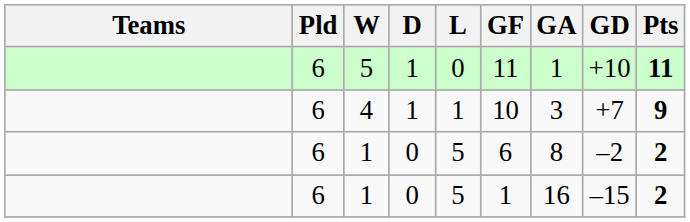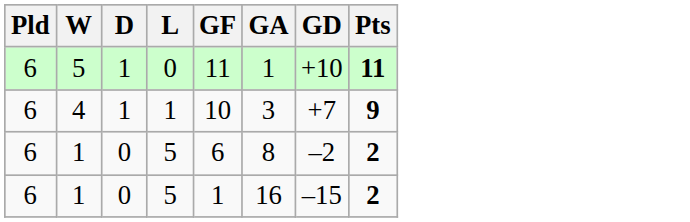- column: Teams
